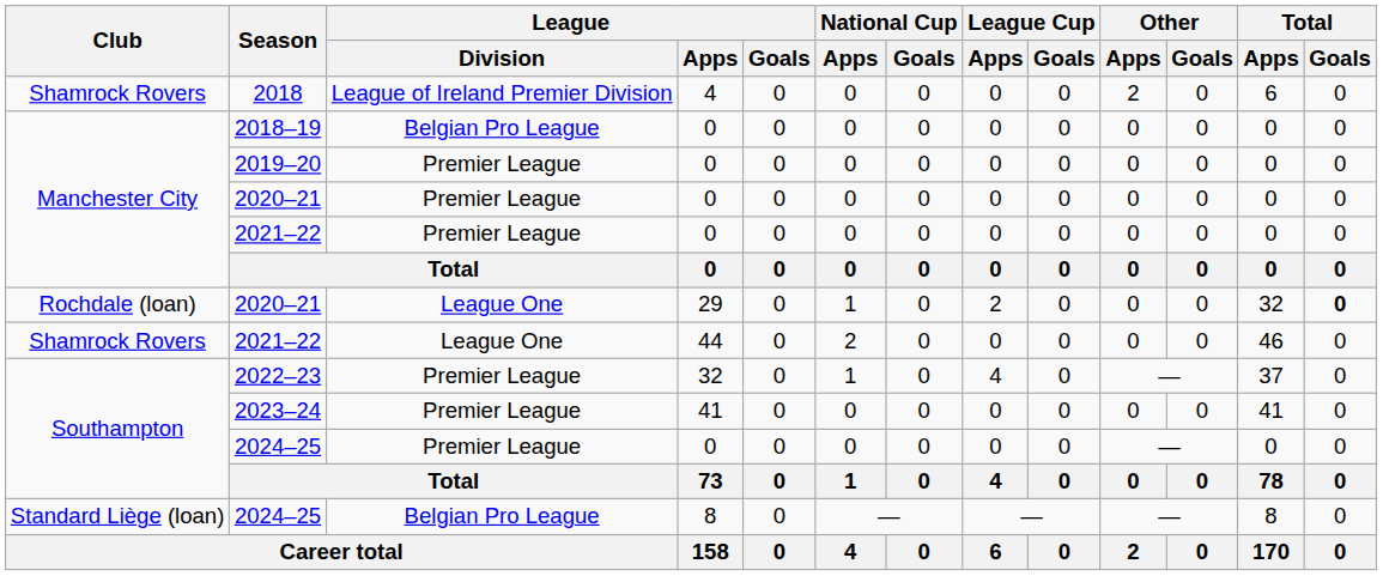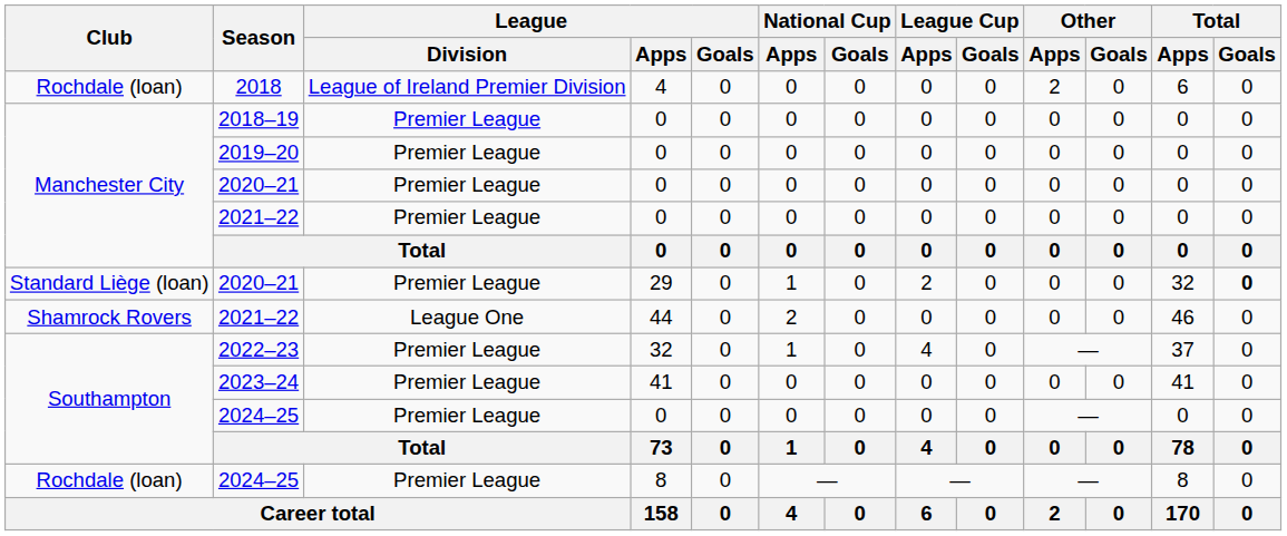2018 | Club: Shamrock Rovers -> Rochdale (loan)
2018–19 | League / Division: Belgian Pro League -> Premier League
2020–21 / 29 | Club: Rochdale (loan) -> Standard Liège (loan)
2020–21 / 29 | League / Division: League One -> Premier League
2024–25 / 8 | Club: Standard Liège (loan) -> Rochdale (loan)
2024–25 / 8 | League / Division: Belgian Pro League -> Premier League
